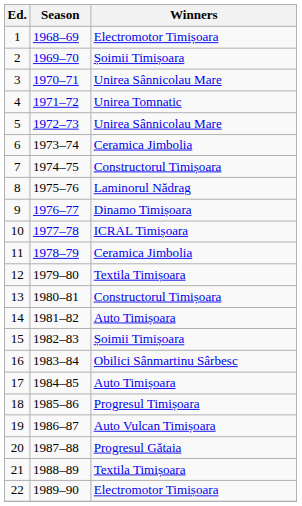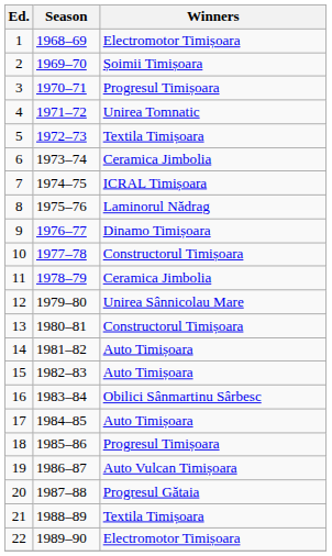3 | Winners: Unirea Sânnicolau Mare -> Progresul Timișoara
5 | Winners: Unirea Sânnicolau Mare -> Textila Timișoara
7 | Winners: Constructorul Timișoara -> ICRAL Timișoara
10 | Winners: ICRAL Timișoara -> Constructorul Timișoara
12 | Winners: Textila Timișoara -> Unirea Sânnicolau Mare
15 | Winners: Șoimii Timișoara -> Auto Timișoara
